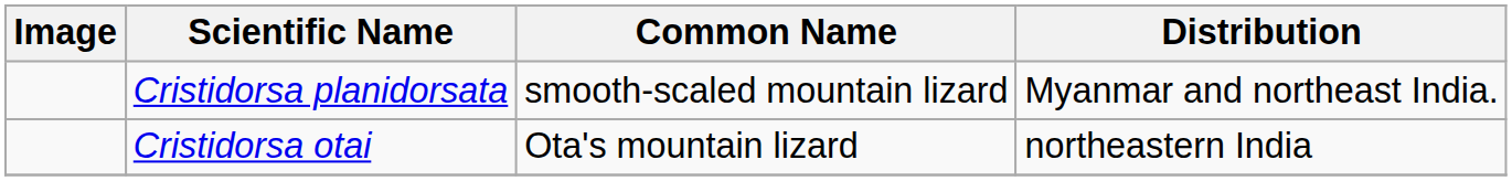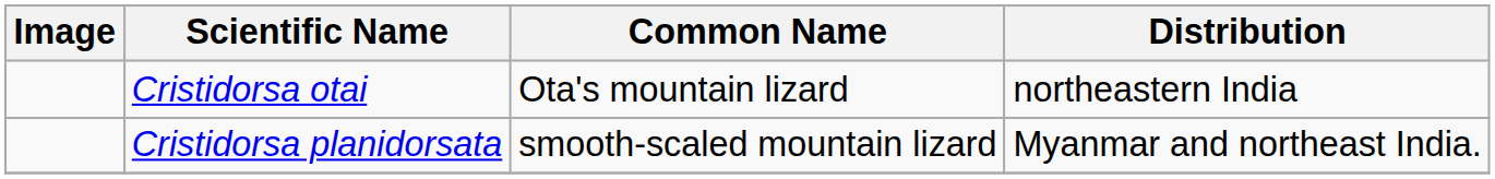rows swapped: Cristidorsa otai <-> Cristidorsa planidorsata
